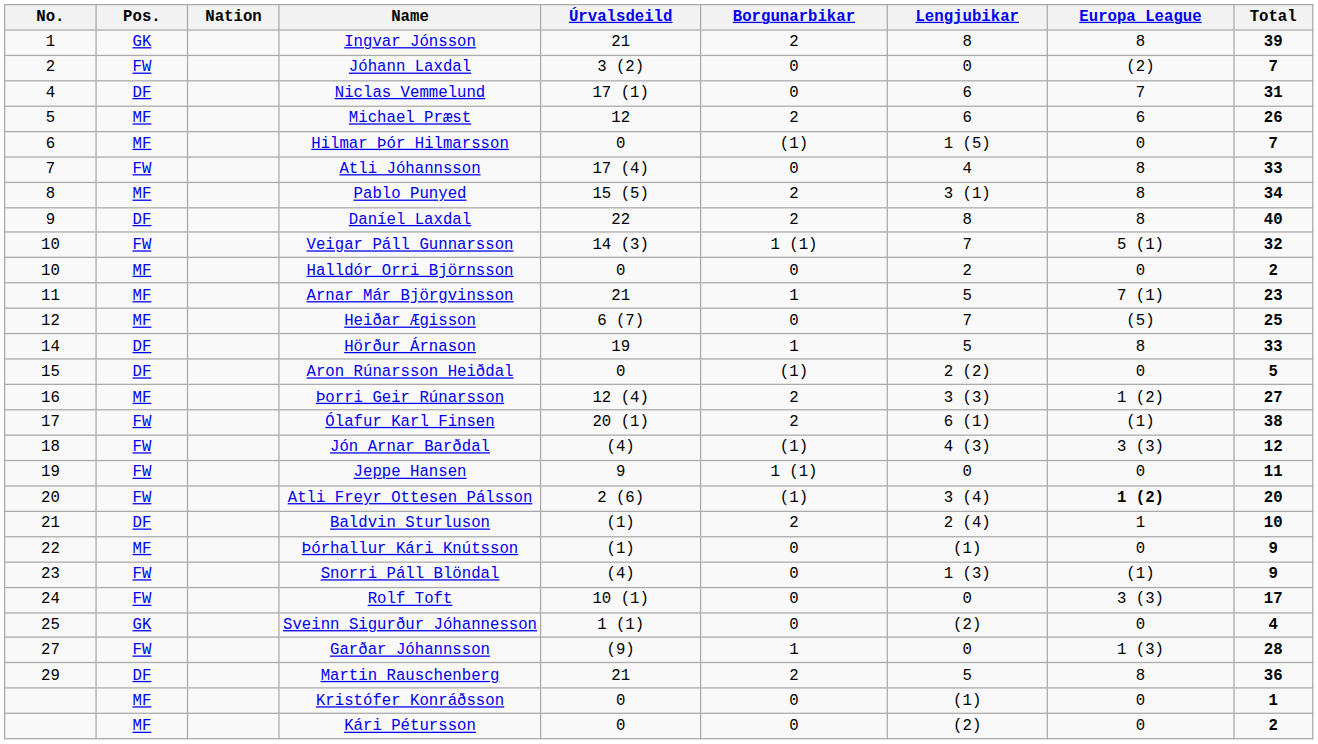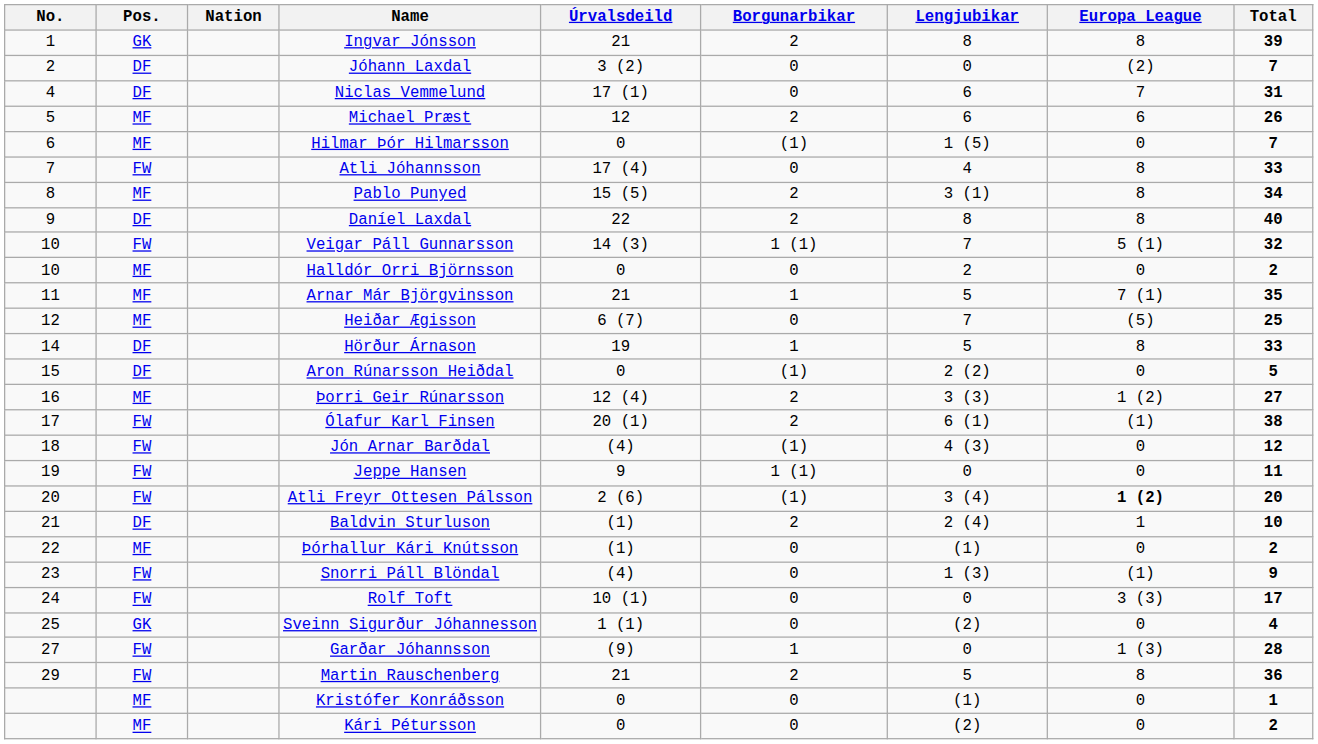Jóhann Laxdal | Pos.: FW -> DF
Arnar Már Björgvinsson | Total: 23 -> 35
Jón Arnar Barðdal | Europa League: 3 (3) -> 0
Þórhallur Kári Knútsson | Total: 9 -> 2
Martin Rauschenberg | Pos.: DF -> FW
